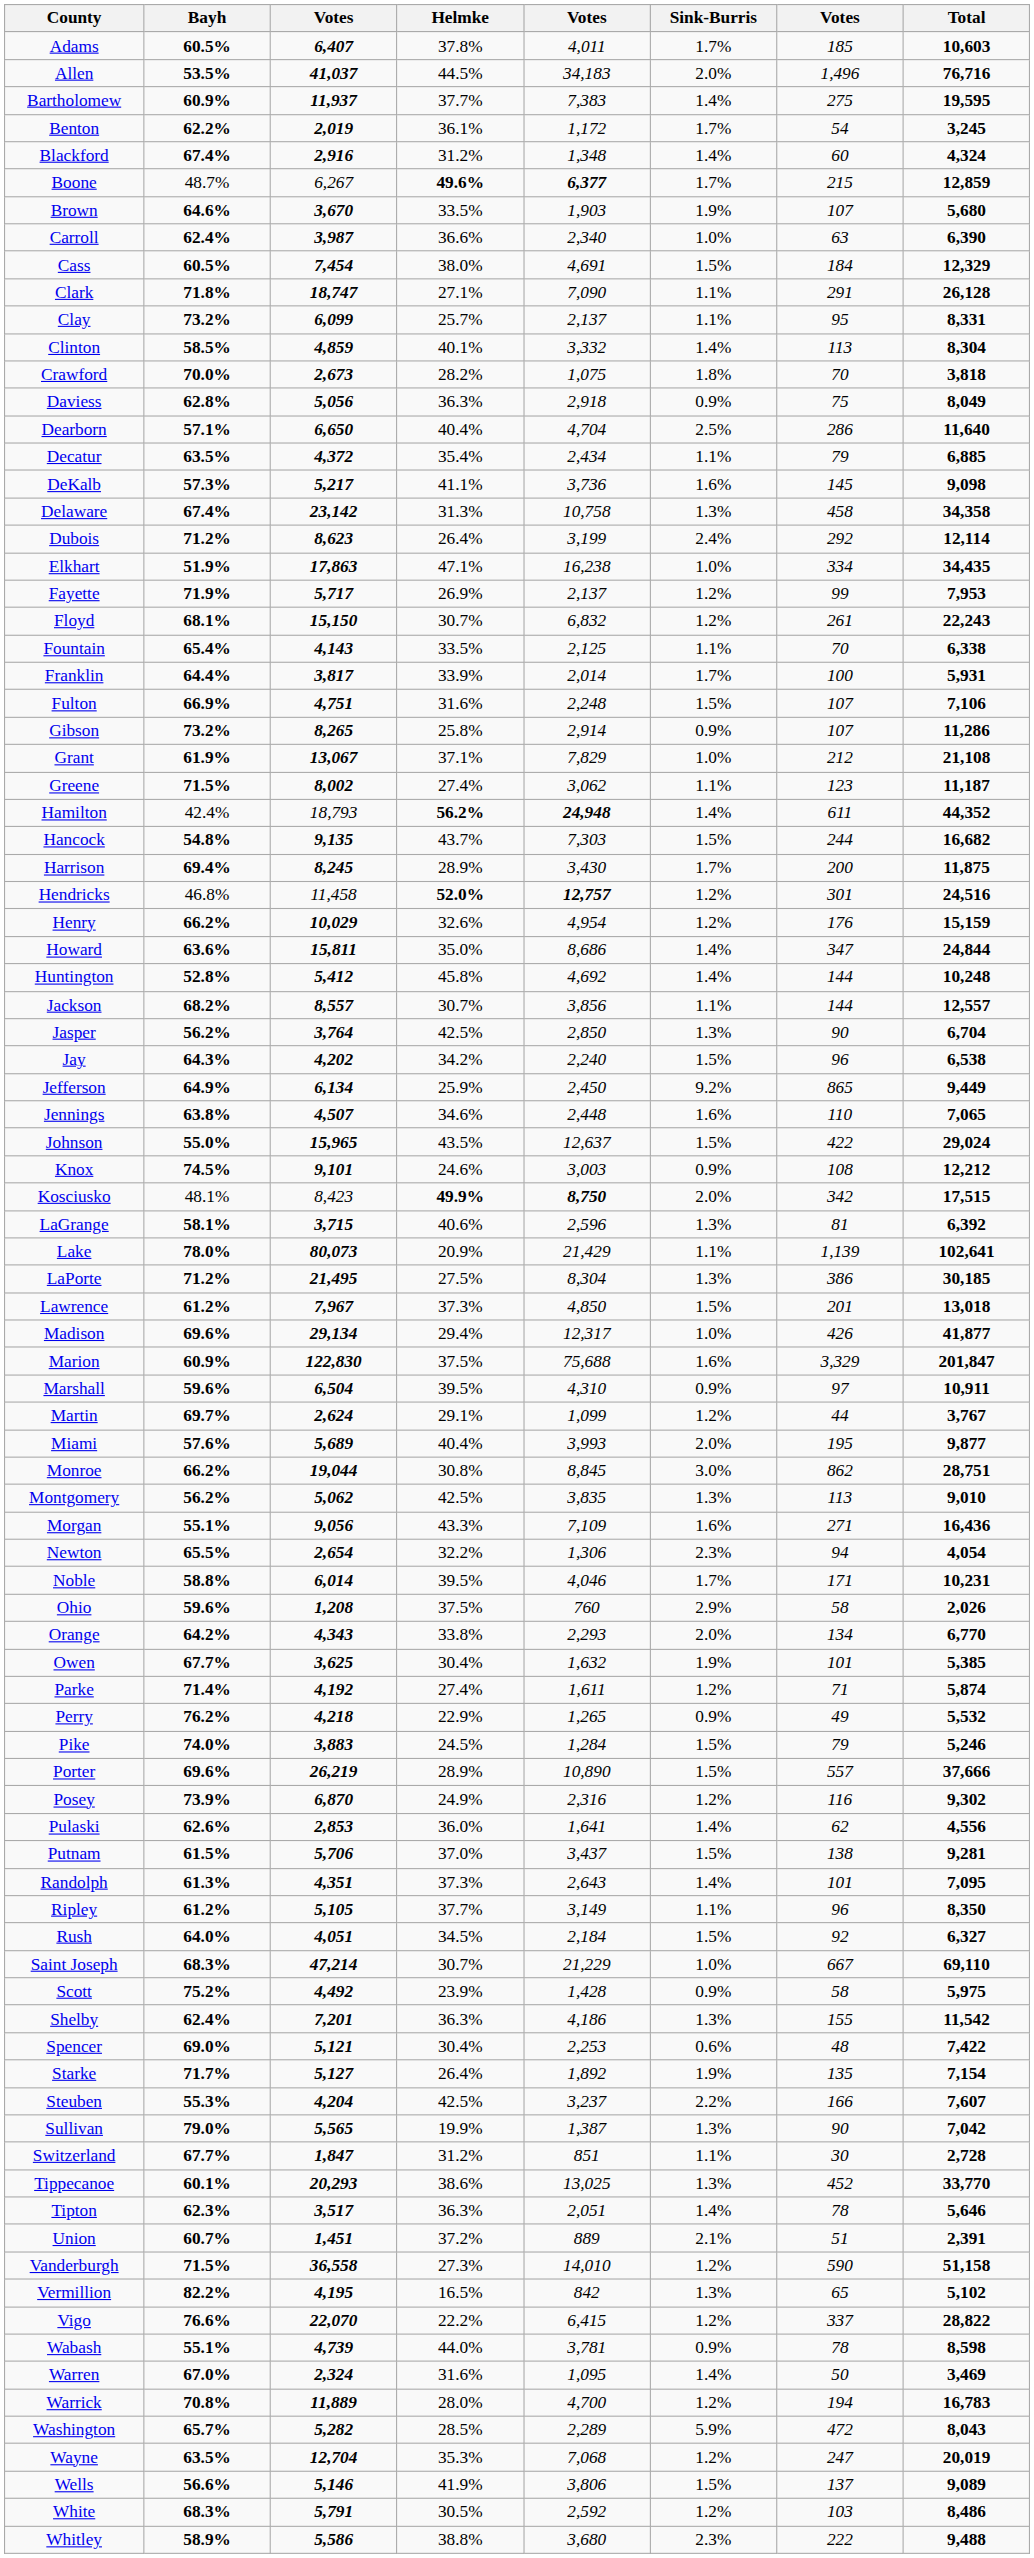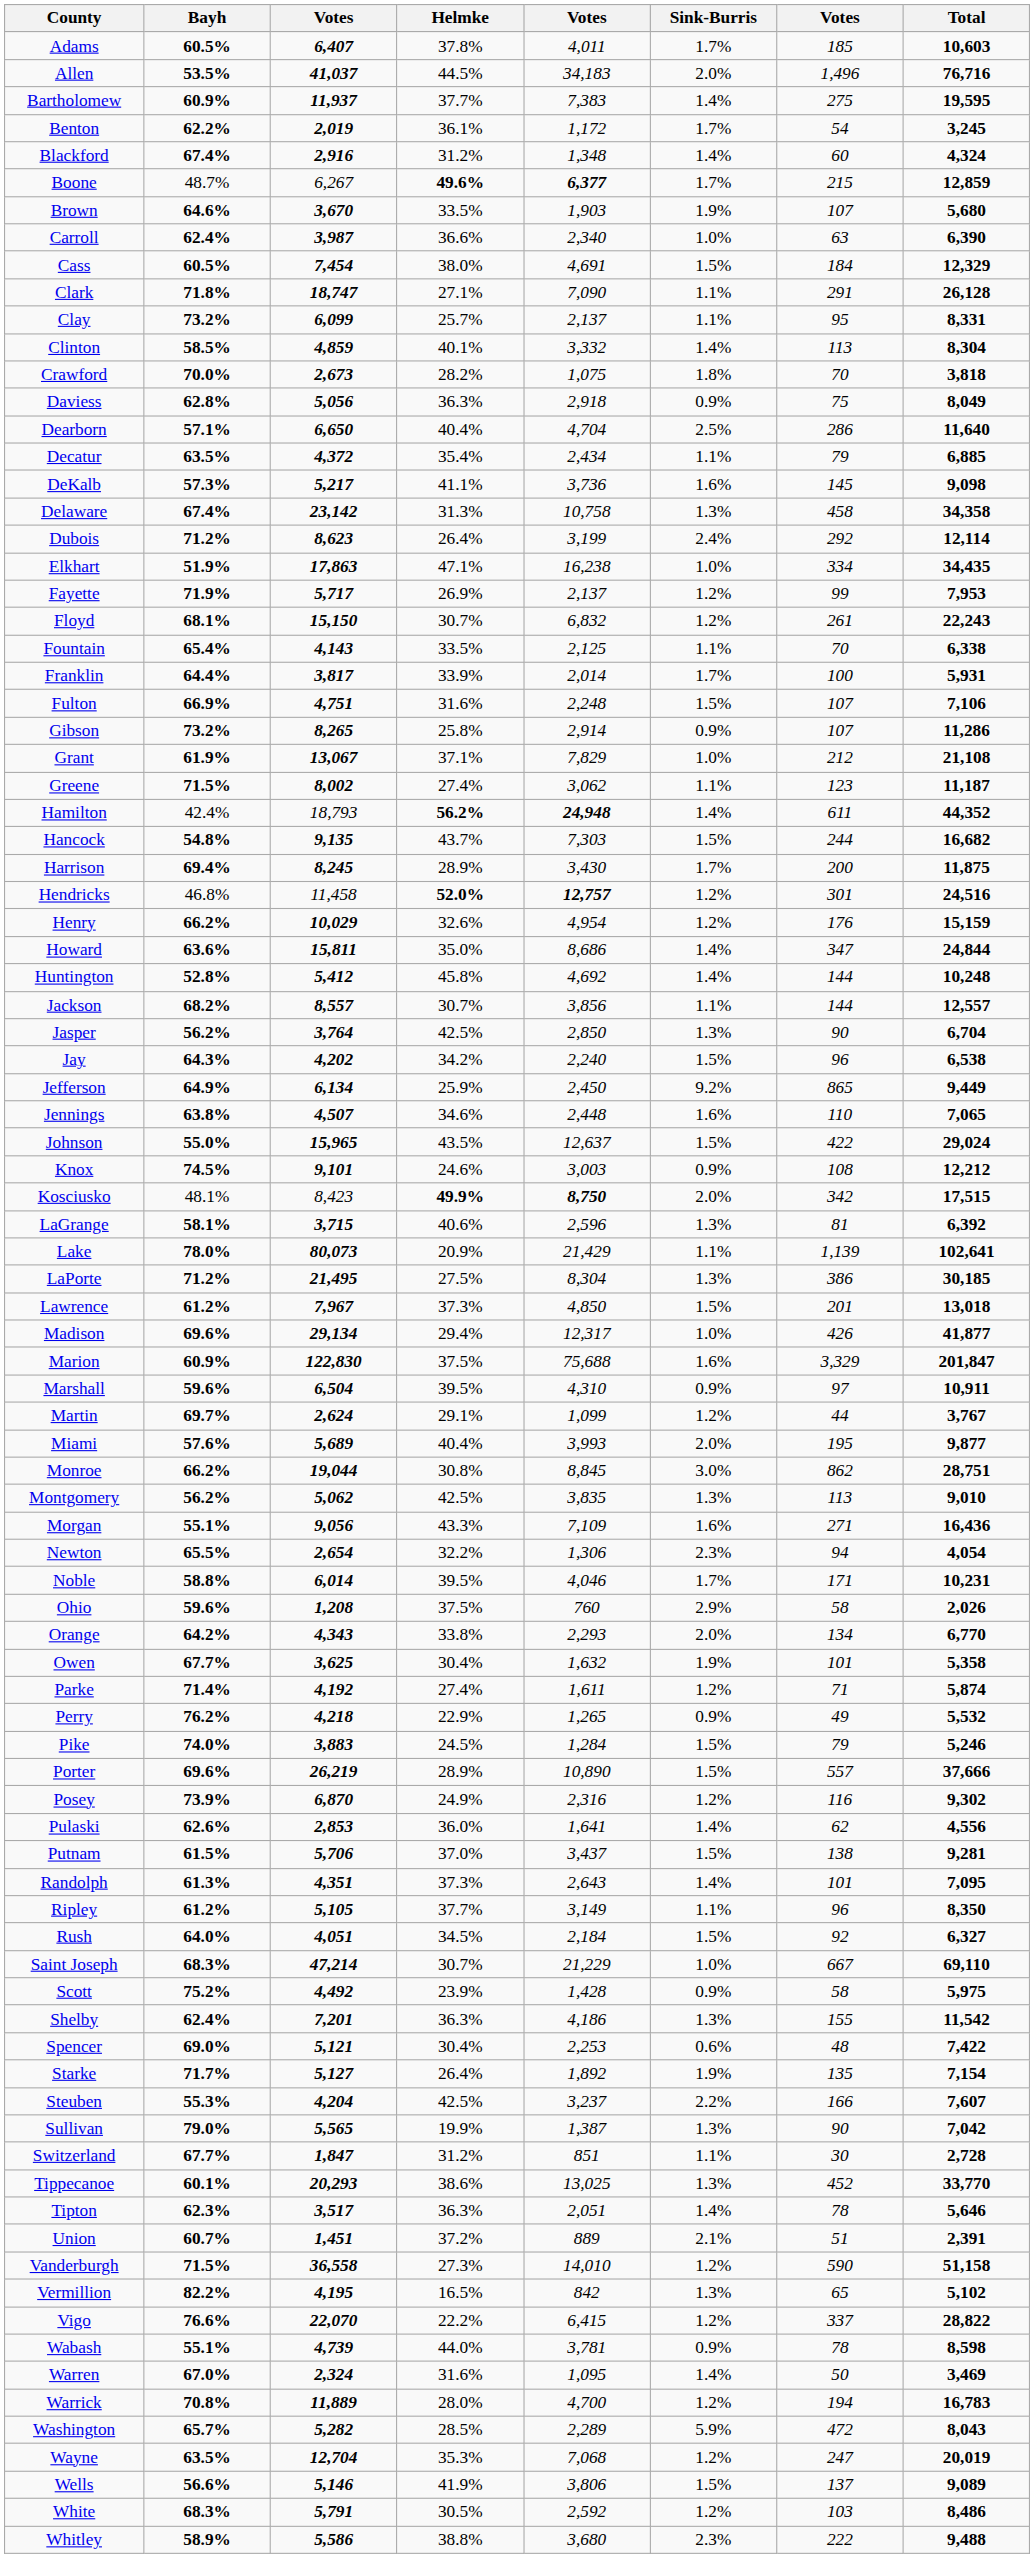Owen | Total: 5,385 -> 5,358
